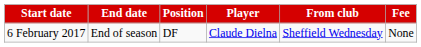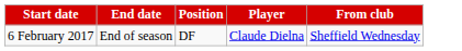- column: Fee | None
